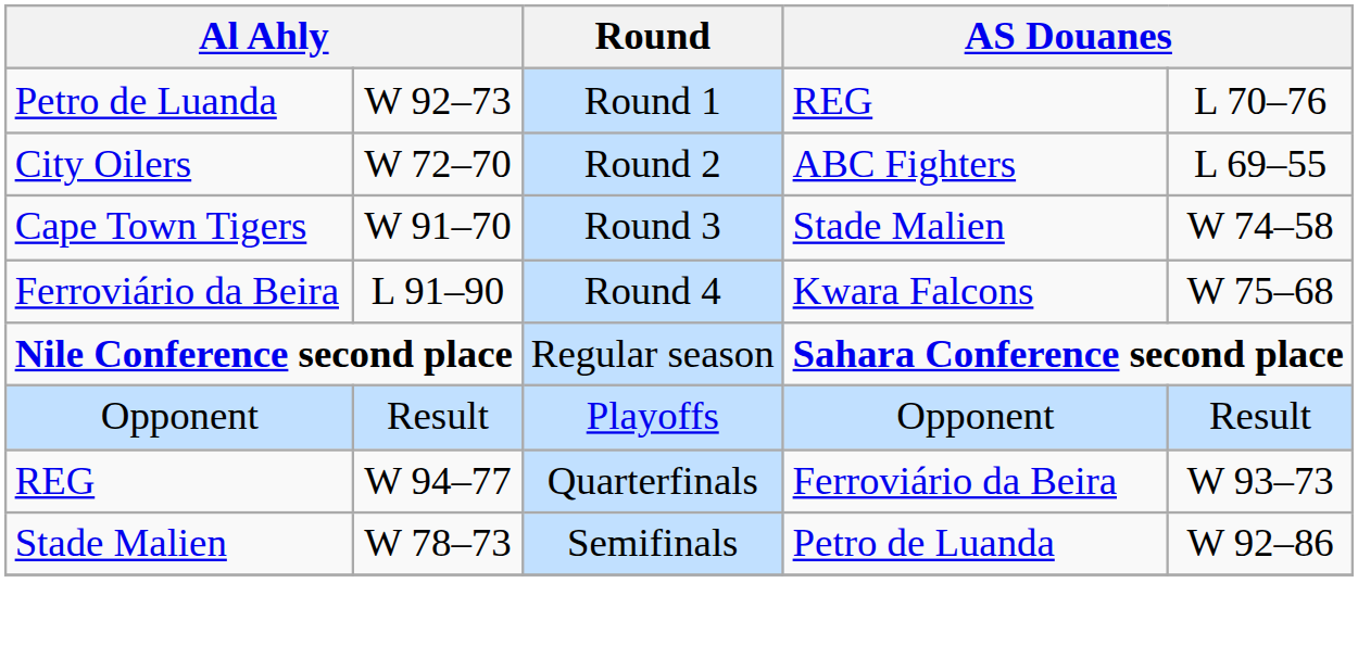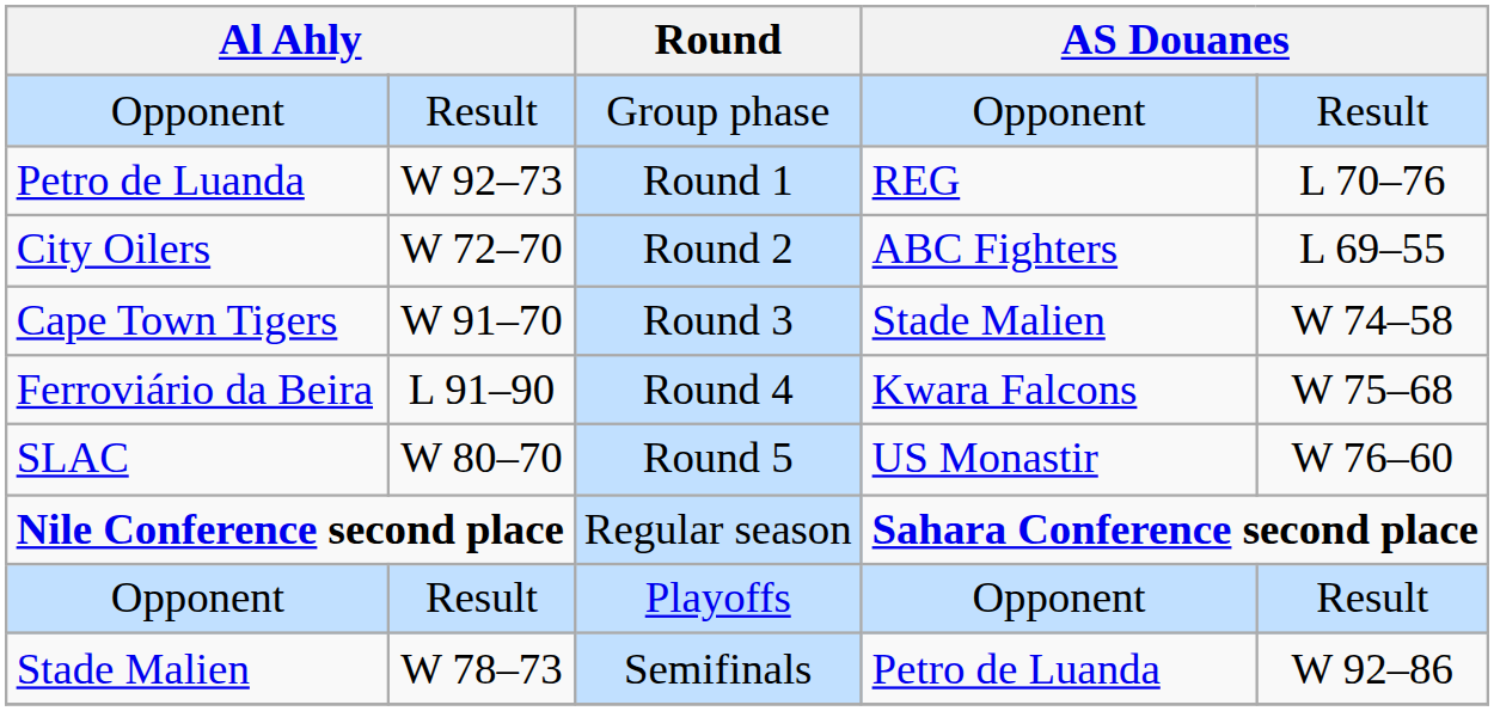+ row: Opponent | Result | Group phase | Opponent | Result
+ row: SLAC | W 80–70 | Round 5 | US Monastir | W 76–60
- row: REG | W 94–77 | Quarterfinals | Ferroviário da Beira | W 93–73
